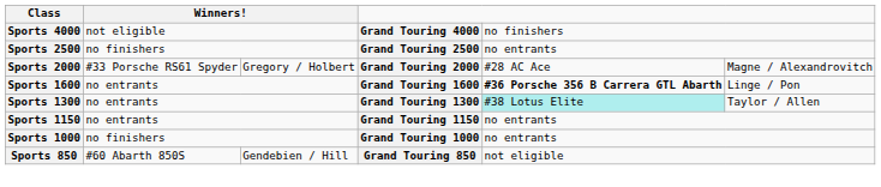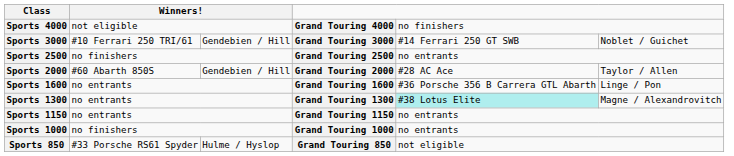+ row: Sports 3000 | #10 Ferrari 250 TRI/61 | Gendebien / Hill | Grand Touring 3000 | #14 Ferrari 250 GT SWB | Noblet / Guichet
Sports 2000 | column 2: #33 Porsche RS61 Spyder -> #60 Abarth 850S
Sports 2000 | column 3: Gregory / Holbert -> Gendebien / Hill
Sports 2000 | column 6: Magne / Alexandrovitch -> Taylor / Allen
Sports 1600 | column 5: bold -> normal
Sports 1300 | column 6: Taylor / Allen -> Magne / Alexandrovitch
Sports 850 | column 2: #60 Abarth 850S -> #33 Porsche RS61 Spyder
Sports 850 | column 3: Gendebien / Hill -> Hulme / Hyslop
